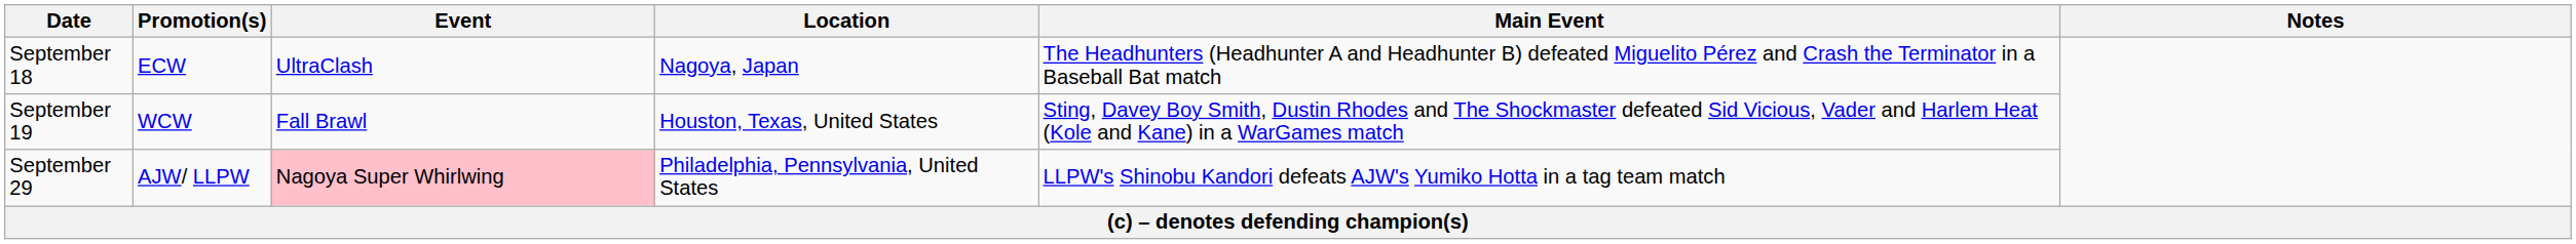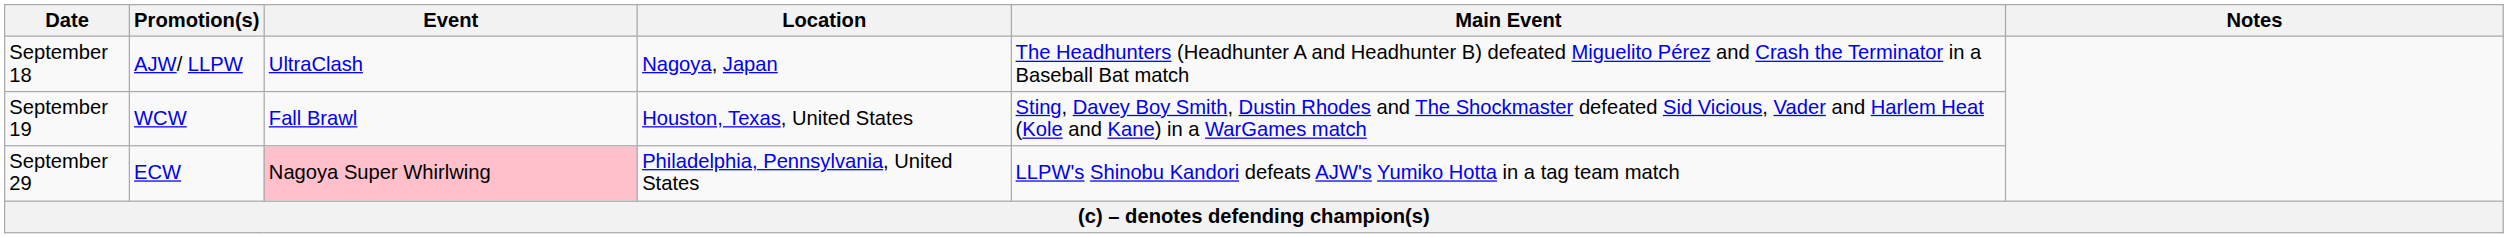September 18 | Promotion(s): ECW -> AJW/ LLPW
September 29 | Promotion(s): AJW/ LLPW -> ECW
